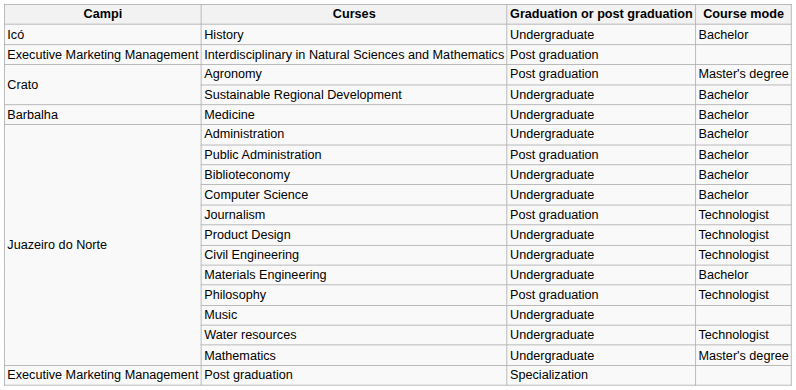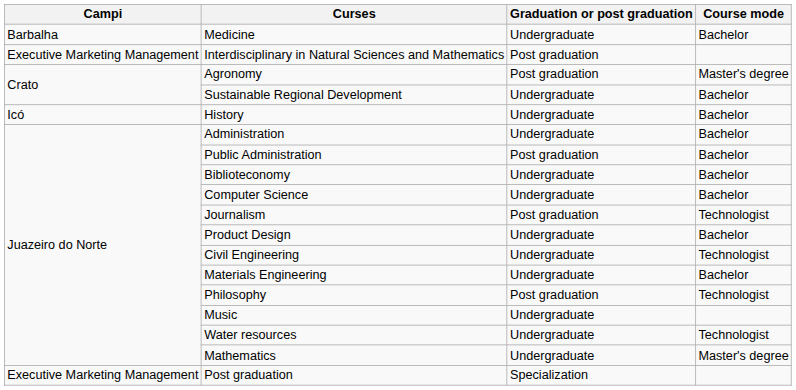rows swapped: Medicine <-> History
Product Design | Course mode: Technologist -> Bachelor
